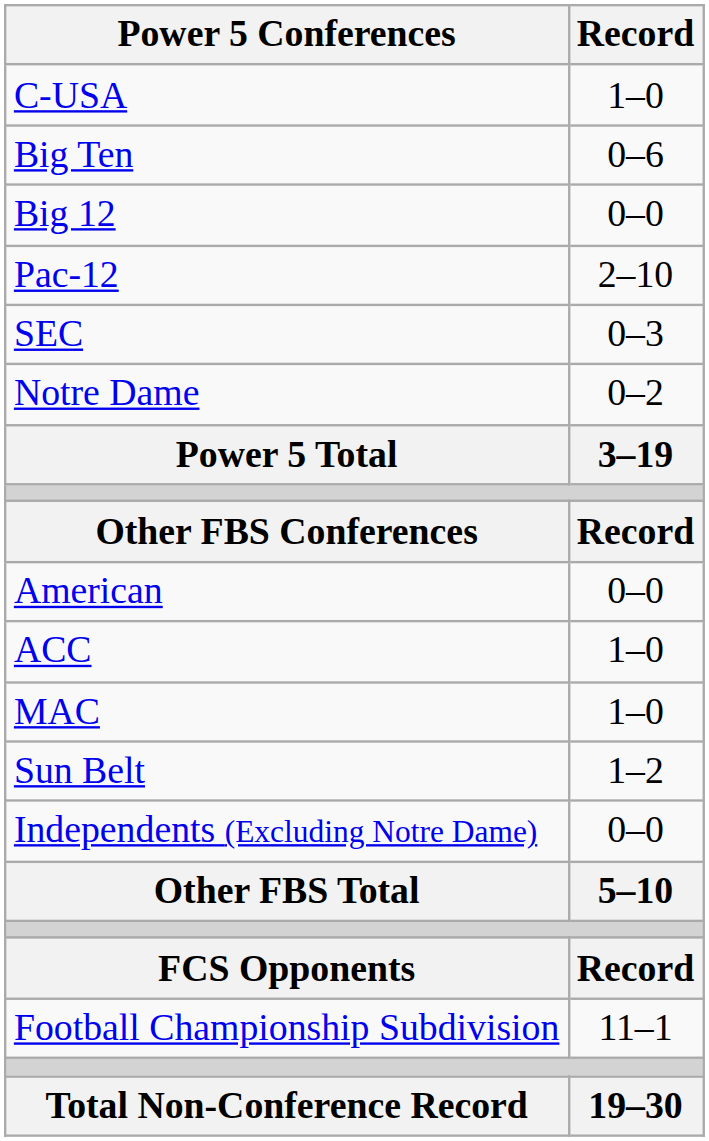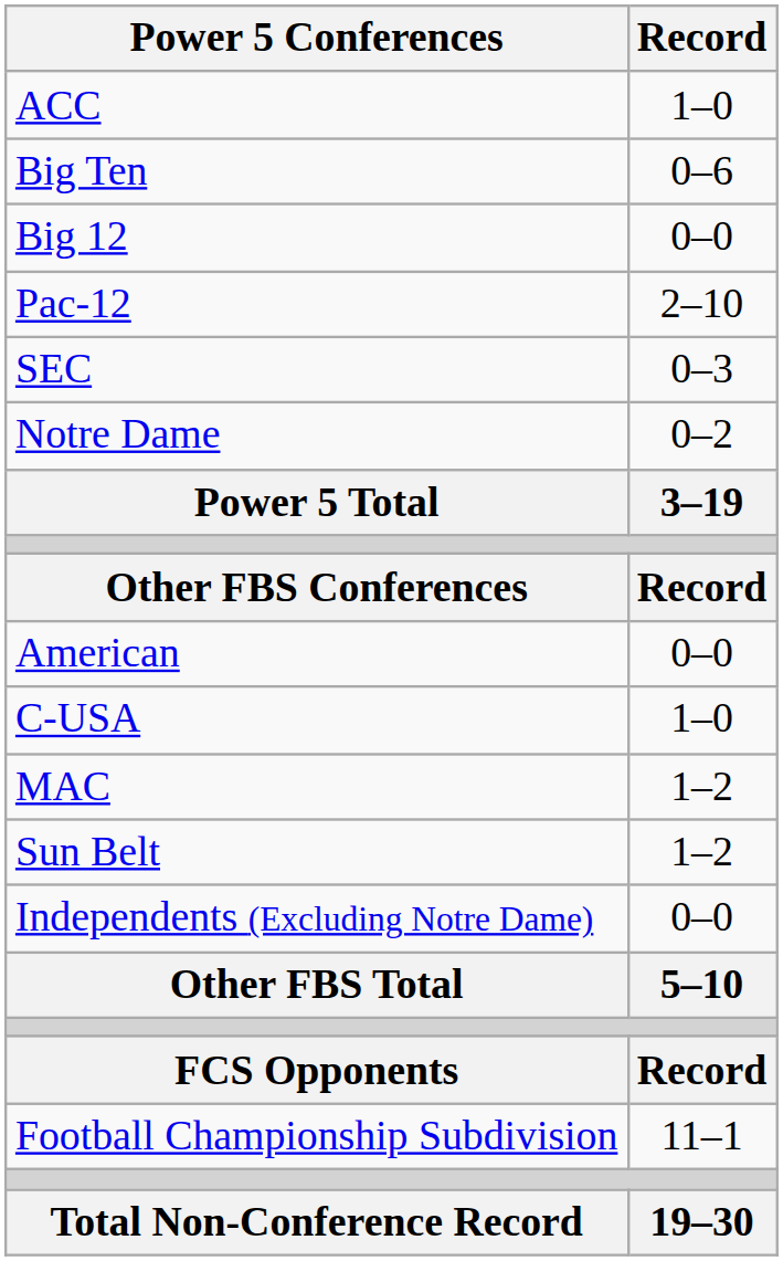rows swapped: ACC <-> C-USA
MAC | Record: 1–0 -> 1–2
